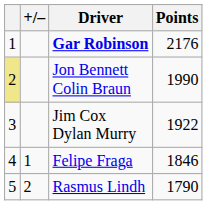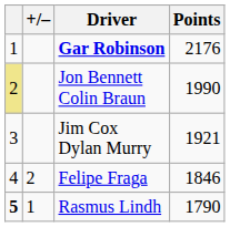Jim Cox Dylan Murry | Points: 1922 -> 1921
Felipe Fraga | +/–: 1 -> 2
Rasmus Lindh | column 1: normal -> bold
Rasmus Lindh | +/–: 2 -> 1
